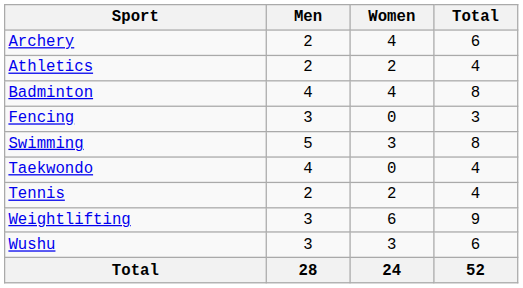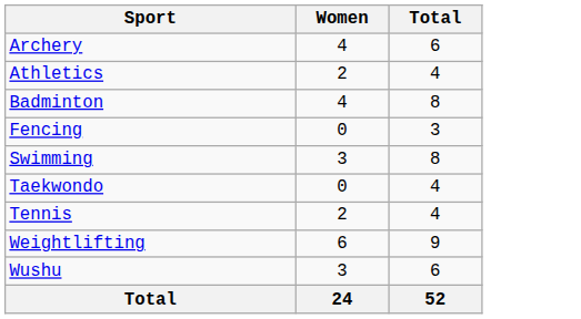- column: Men | 2 | 2 | 4 | 3 | 5 | 4 | 2 | 3 | 3 | 28
